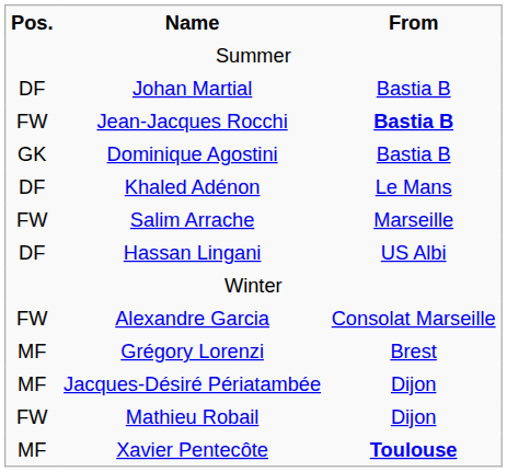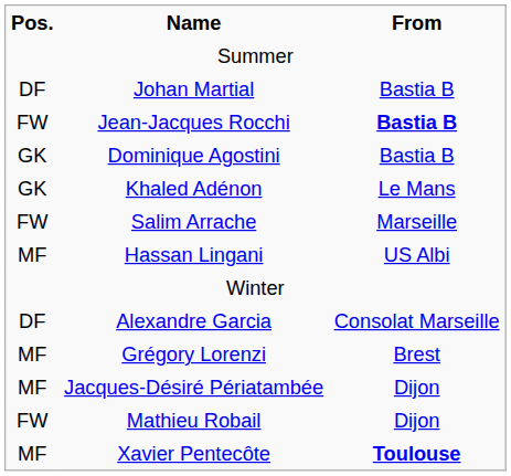Khaled Adénon | Pos.: DF -> GK
Hassan Lingani | Pos.: DF -> MF
Alexandre Garcia | Pos.: FW -> DF
